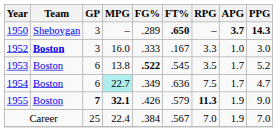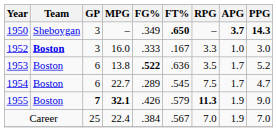1950 | FG%: .289 -> .349
1953 | FT%: .545 -> .636
1954 | MPG: paleturquoise background -> no background
1954 | FG%: .349 -> .289
1954 | FT%: .636 -> .545
